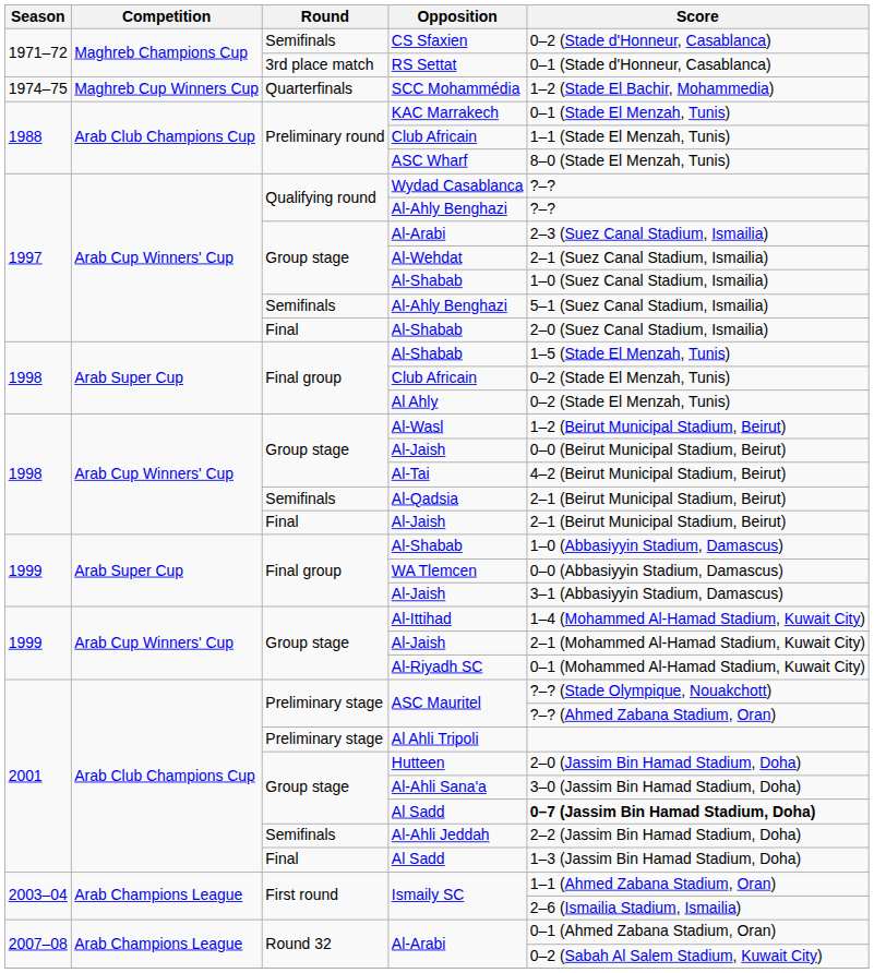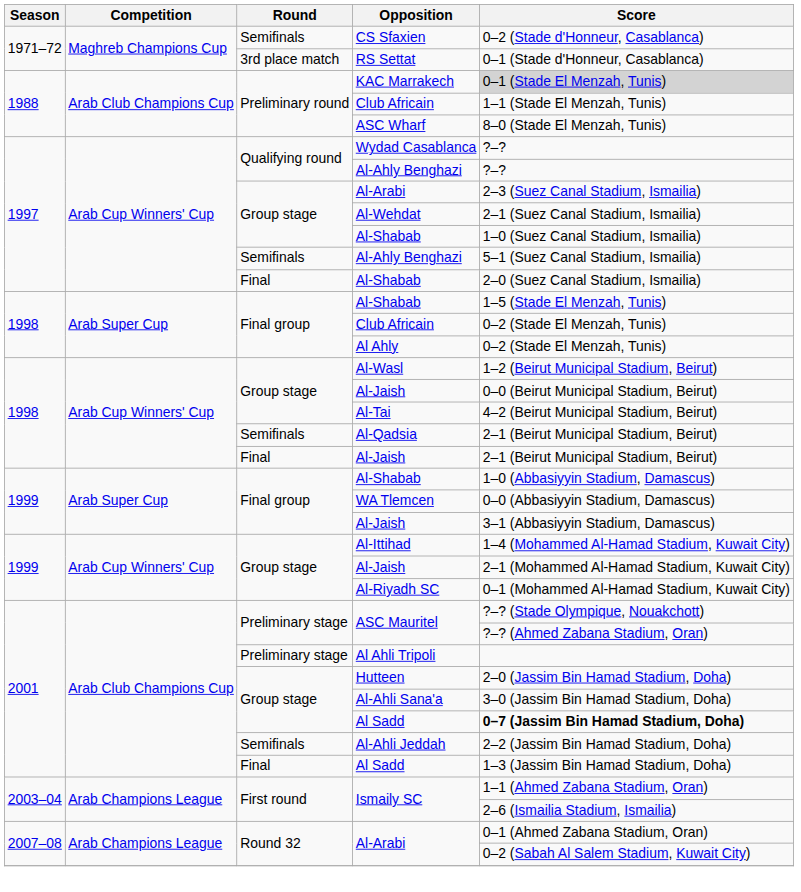- row: 1974–75 | Maghreb Cup Winners Cup | Quarterfinals | SCC Mohammédia | 1–2 (Stade El Bachir, Mohammedia)
KAC Marrakech | Score: no background -> lightgrey background
